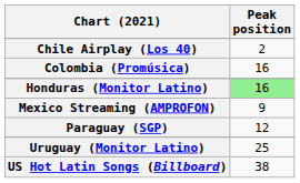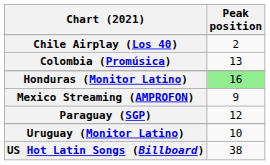Colombia (Promúsica) | Peak position: 16 -> 13
Uruguay (Monitor Latino) | Peak position: 25 -> 10
